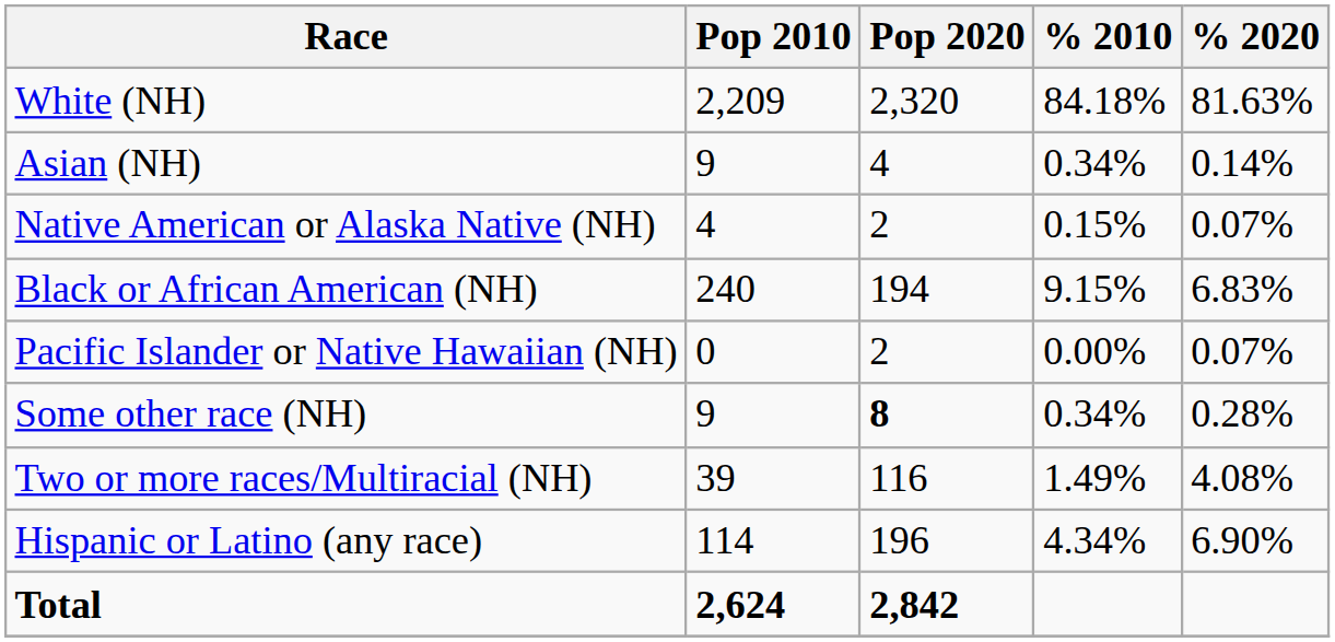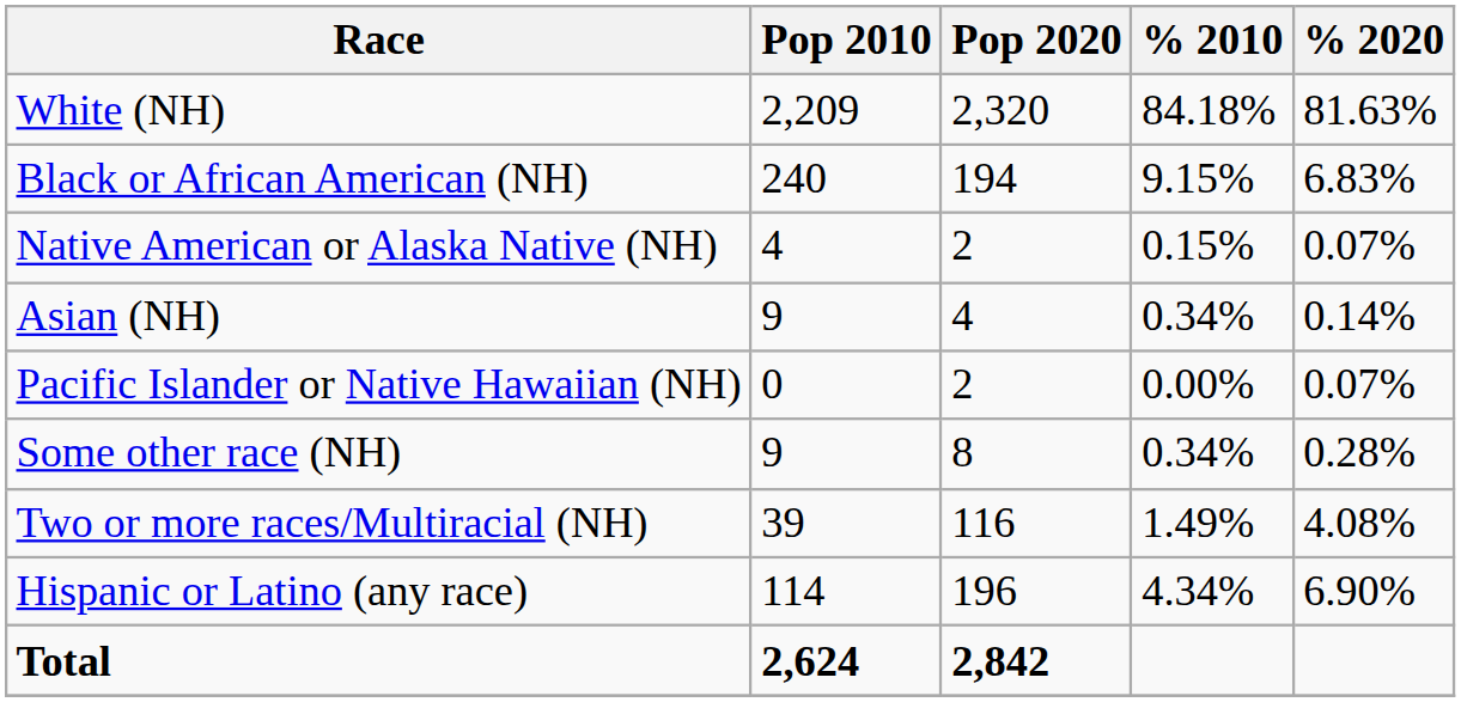rows swapped: Black or African American (NH) <-> Asian (NH)
Some other race (NH) | Pop 2020: bold -> normal
